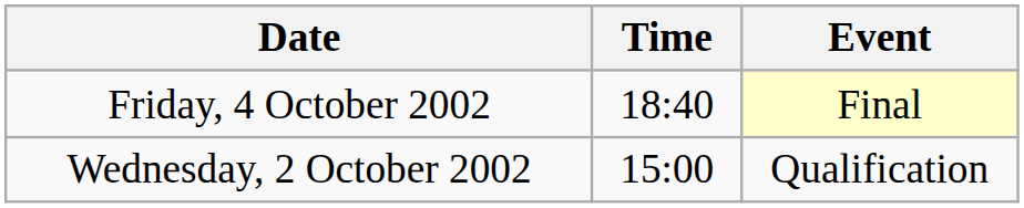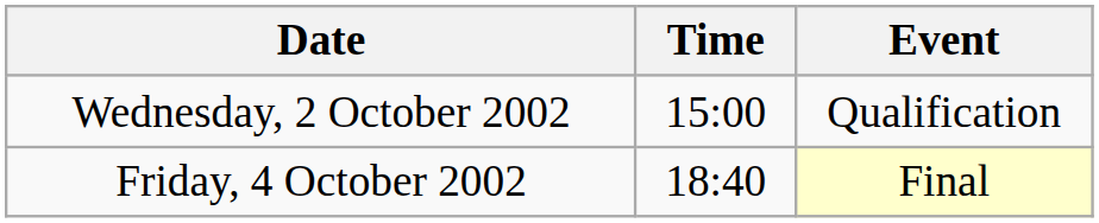rows swapped: Wednesday, 2 October 2002 <-> Friday, 4 October 2002
